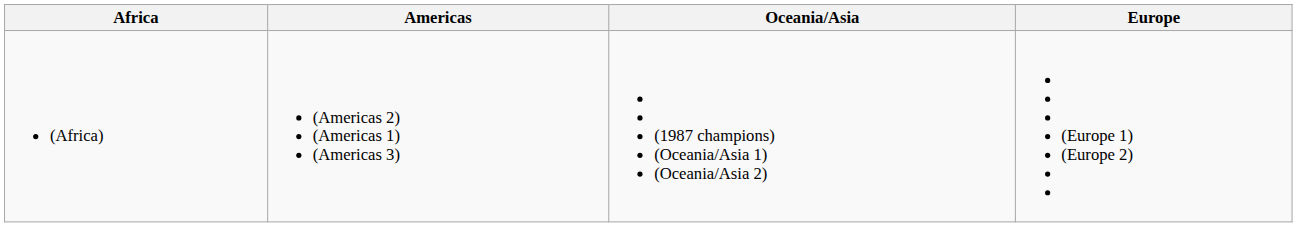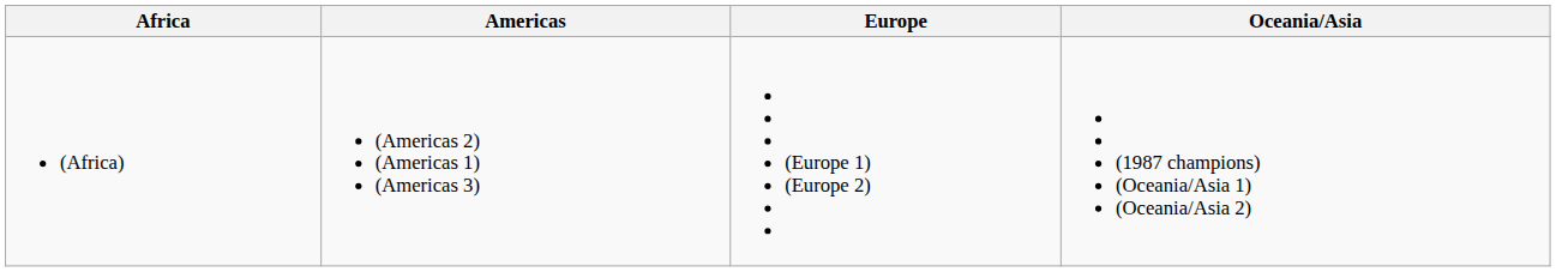columns swapped: Europe <-> Oceania/Asia
